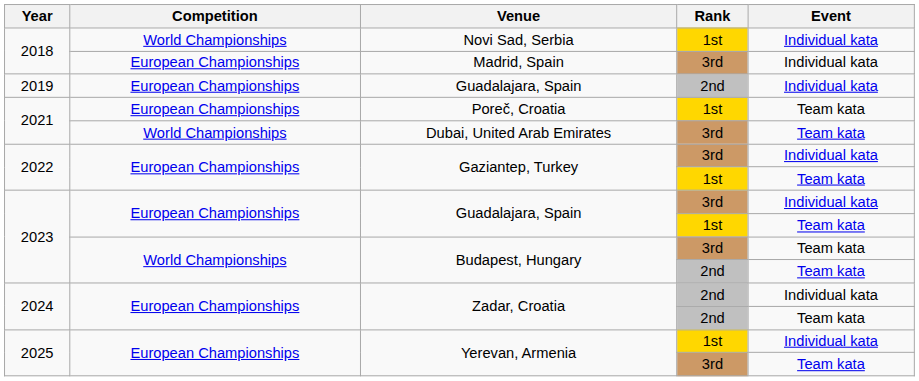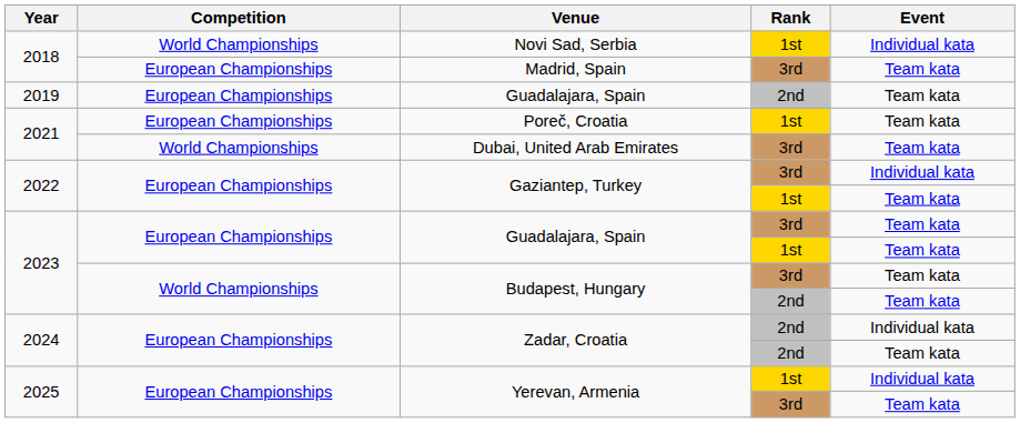Madrid, Spain | Event: Individual kata -> Team kata
Guadalajara, Spain / 2nd | Event: Individual kata -> Team kata
Guadalajara, Spain / 3rd | Event: Individual kata -> Team kata
